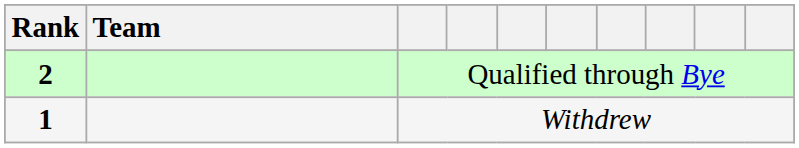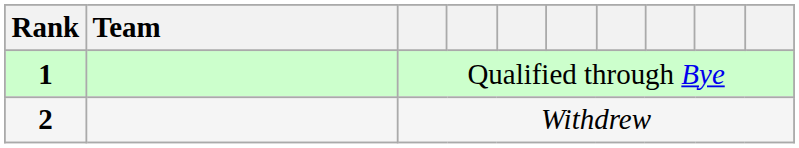Qualified through Bye | Rank: 2 -> 1
Withdrew | Rank: 1 -> 2
